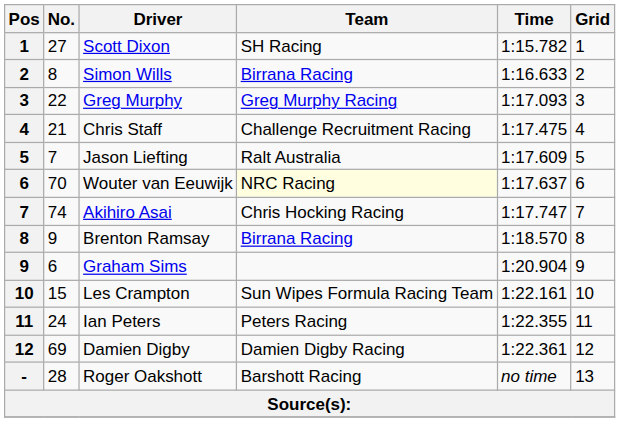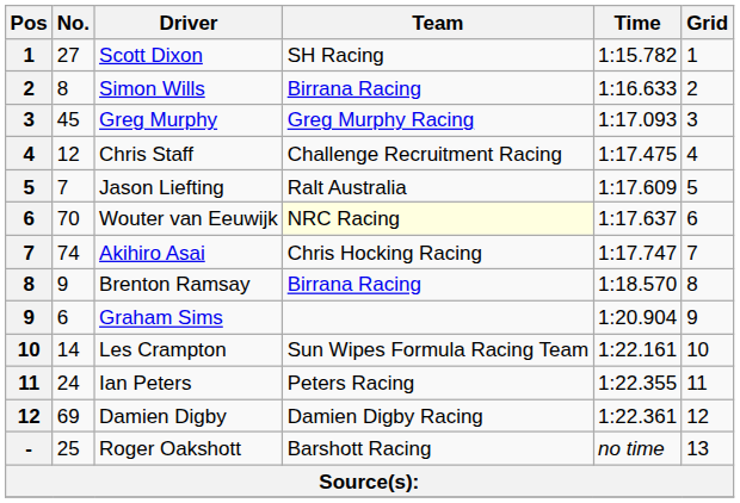Greg Murphy | No.: 22 -> 45
Chris Staff | No.: 21 -> 12
Les Crampton | No.: 15 -> 14
Roger Oakshott | No.: 28 -> 25
